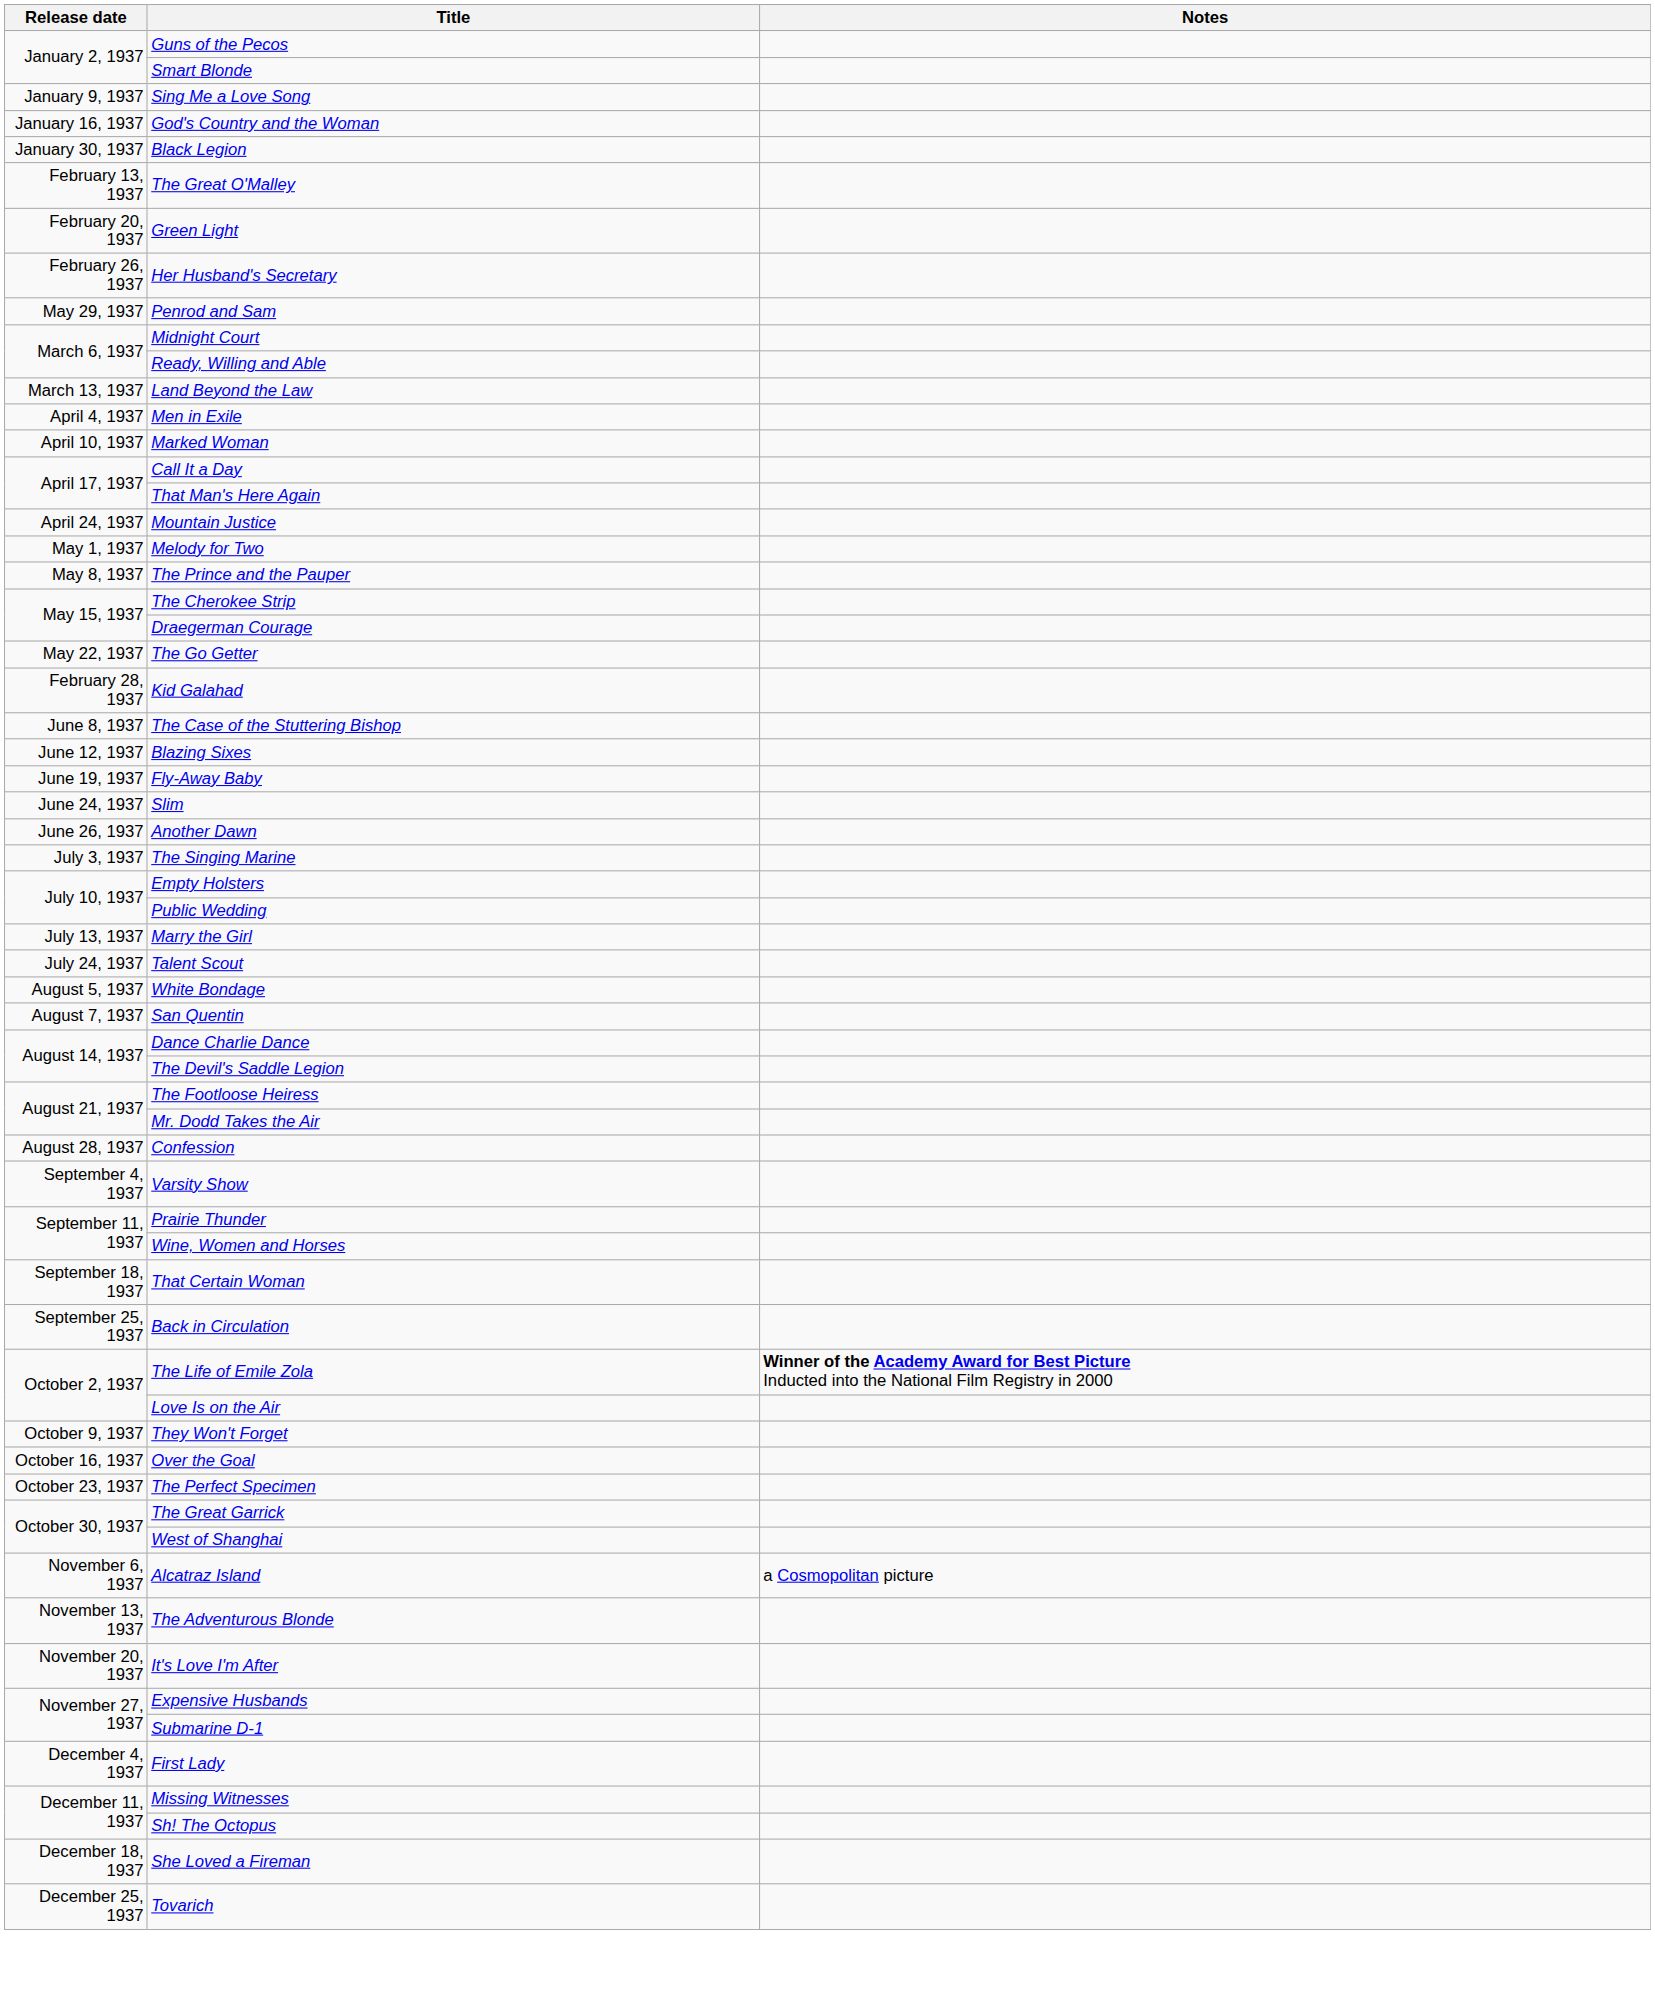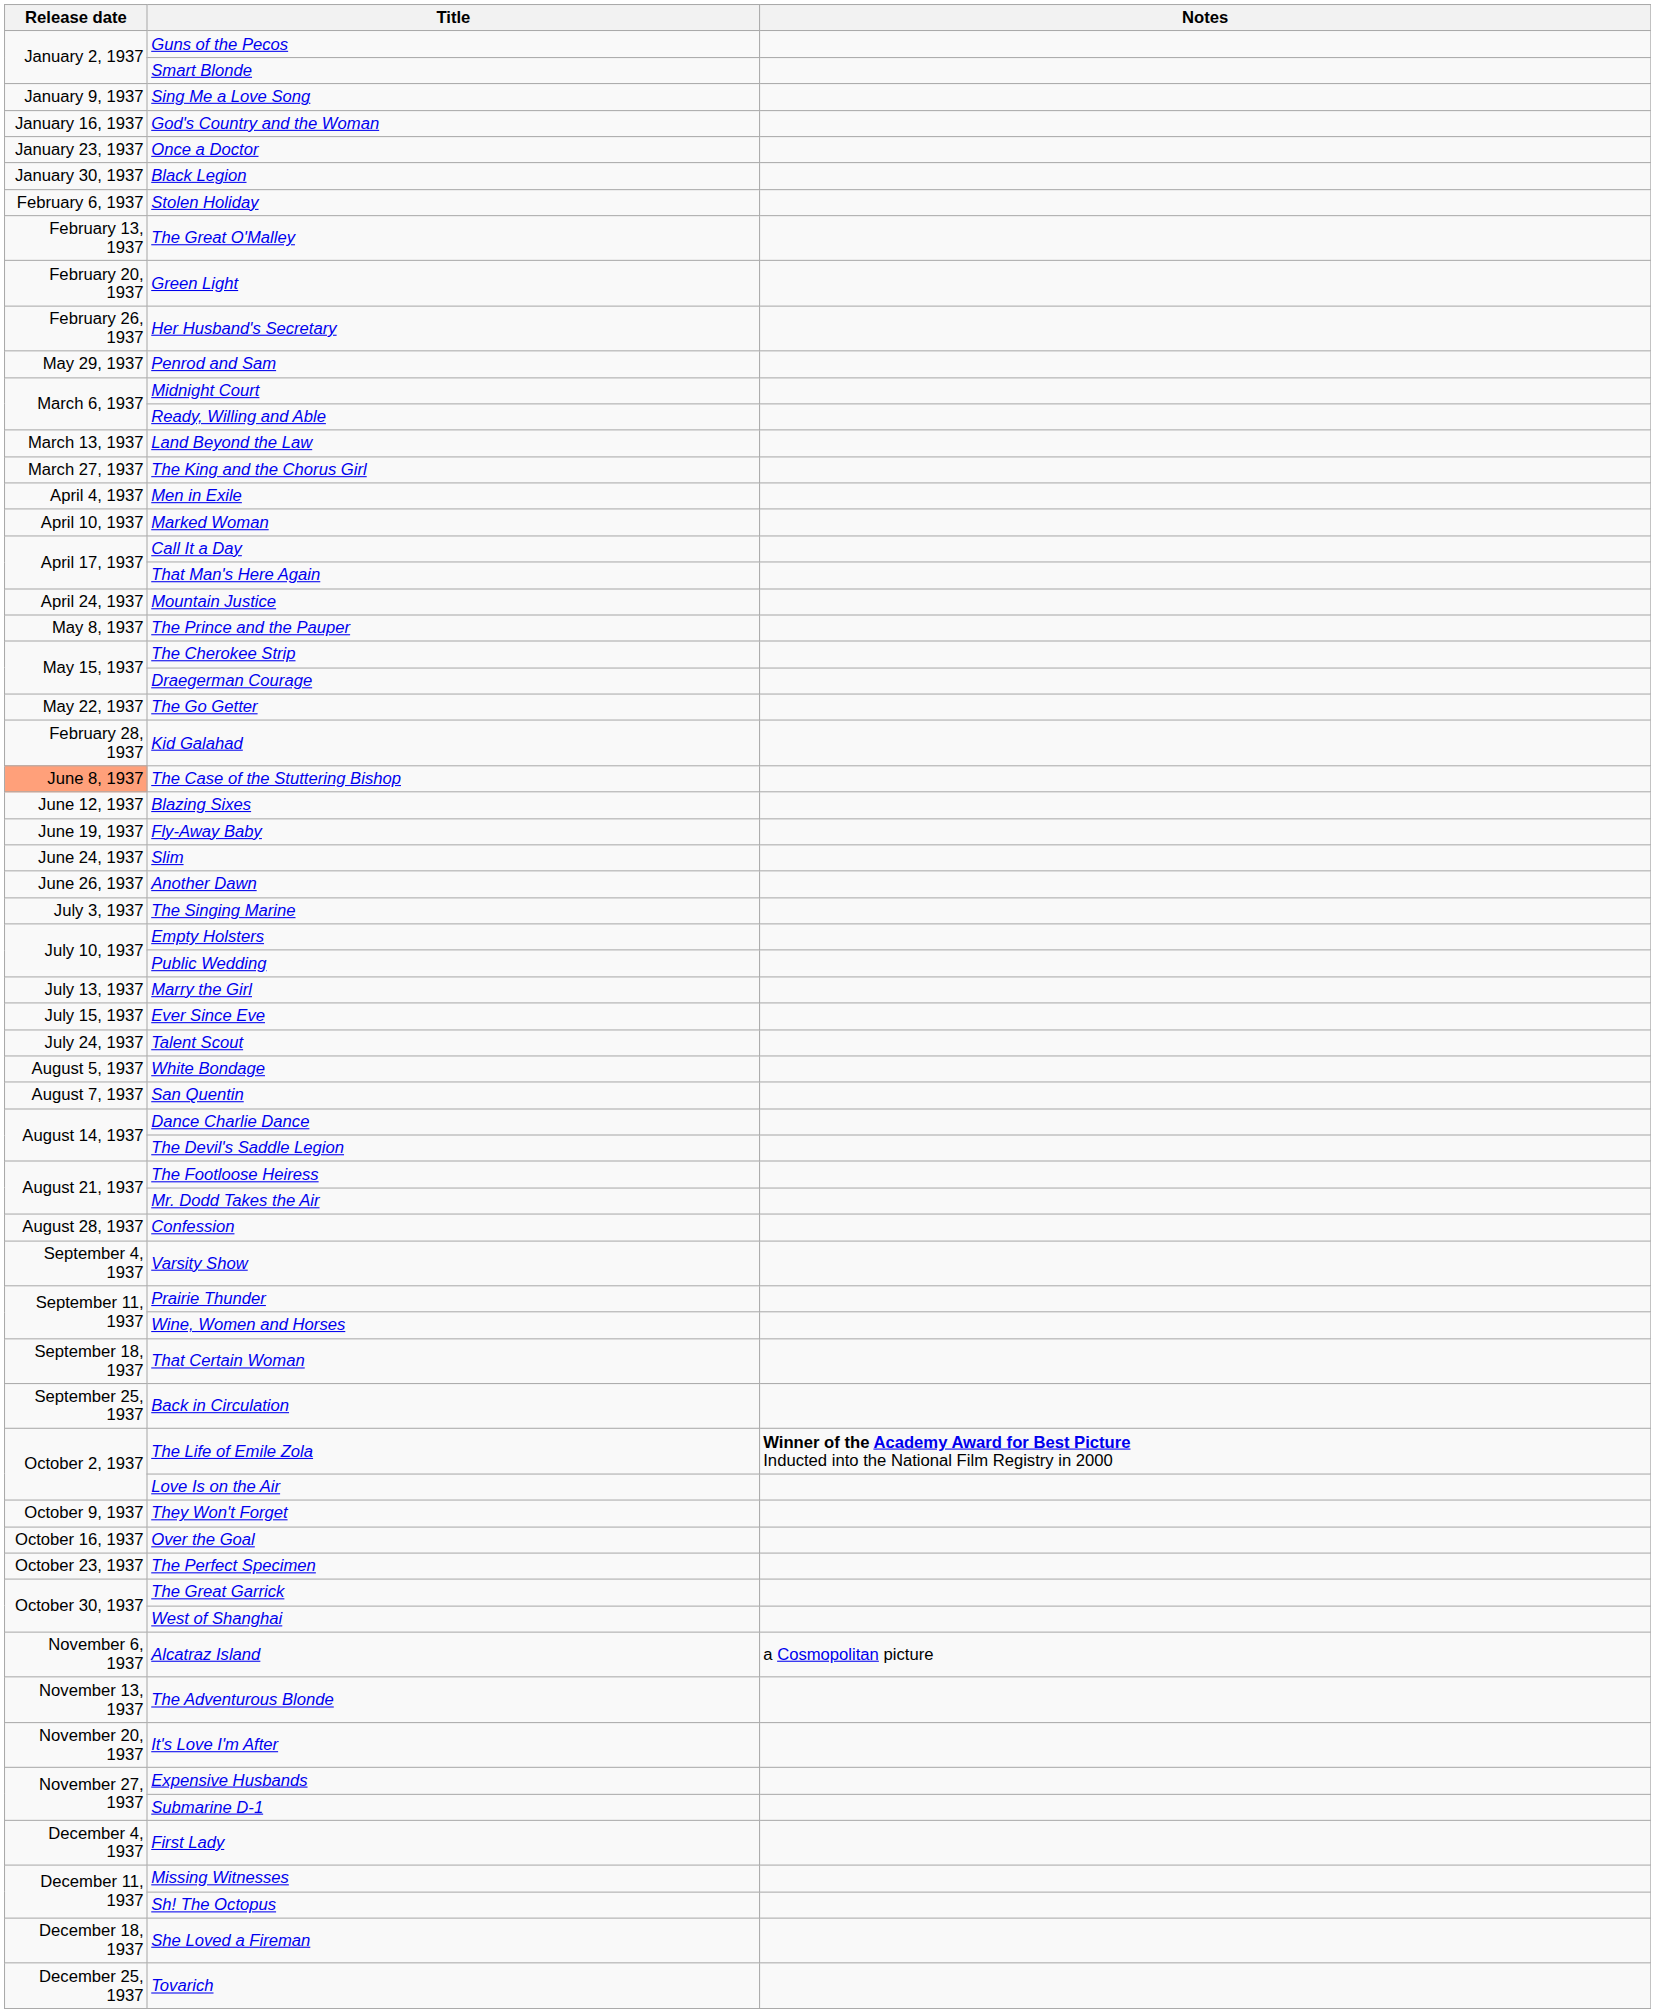+ row: January 23, 1937 | Once a Doctor
+ row: February 6, 1937 | Stolen Holiday
+ row: March 27, 1937 | The King and the Chorus Girl
- row: May 1, 1937 | Melody for Two
The Case of the Stuttering Bishop | Release date: no background -> lightsalmon background
+ row: July 15, 1937 | Ever Since Eve
